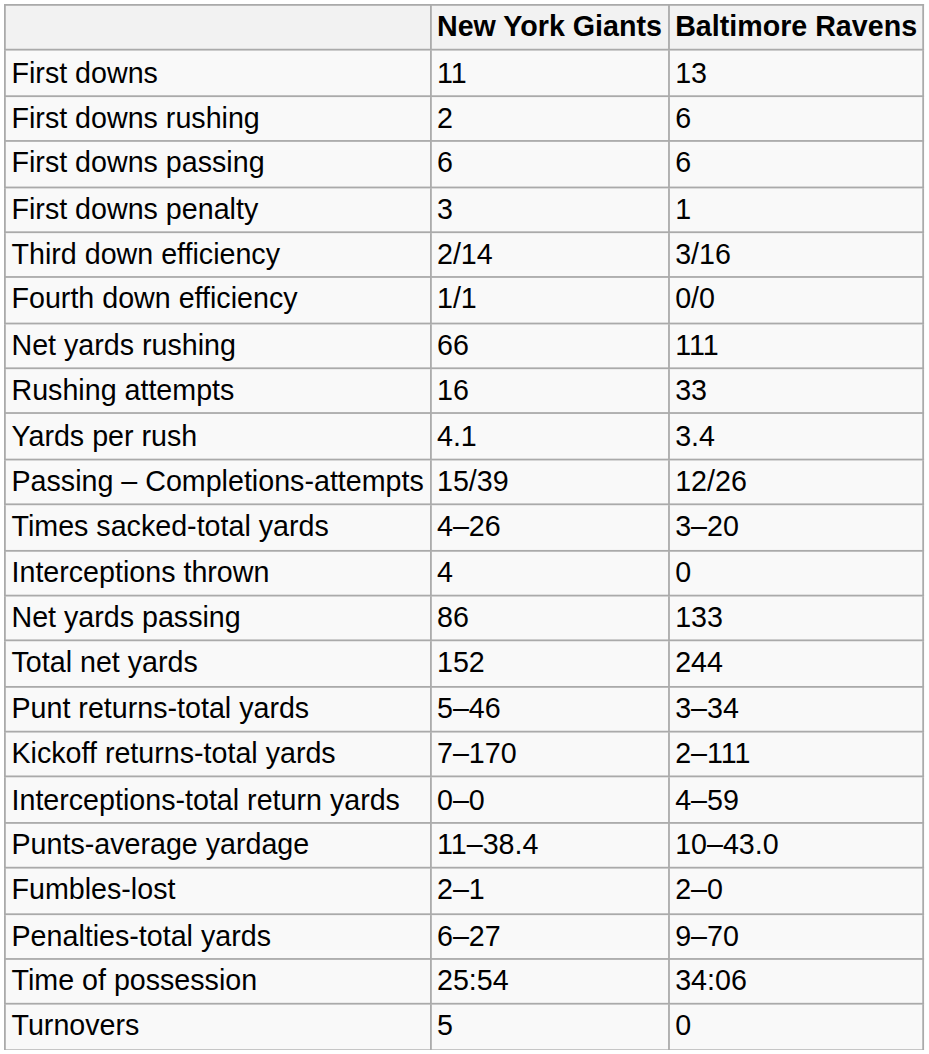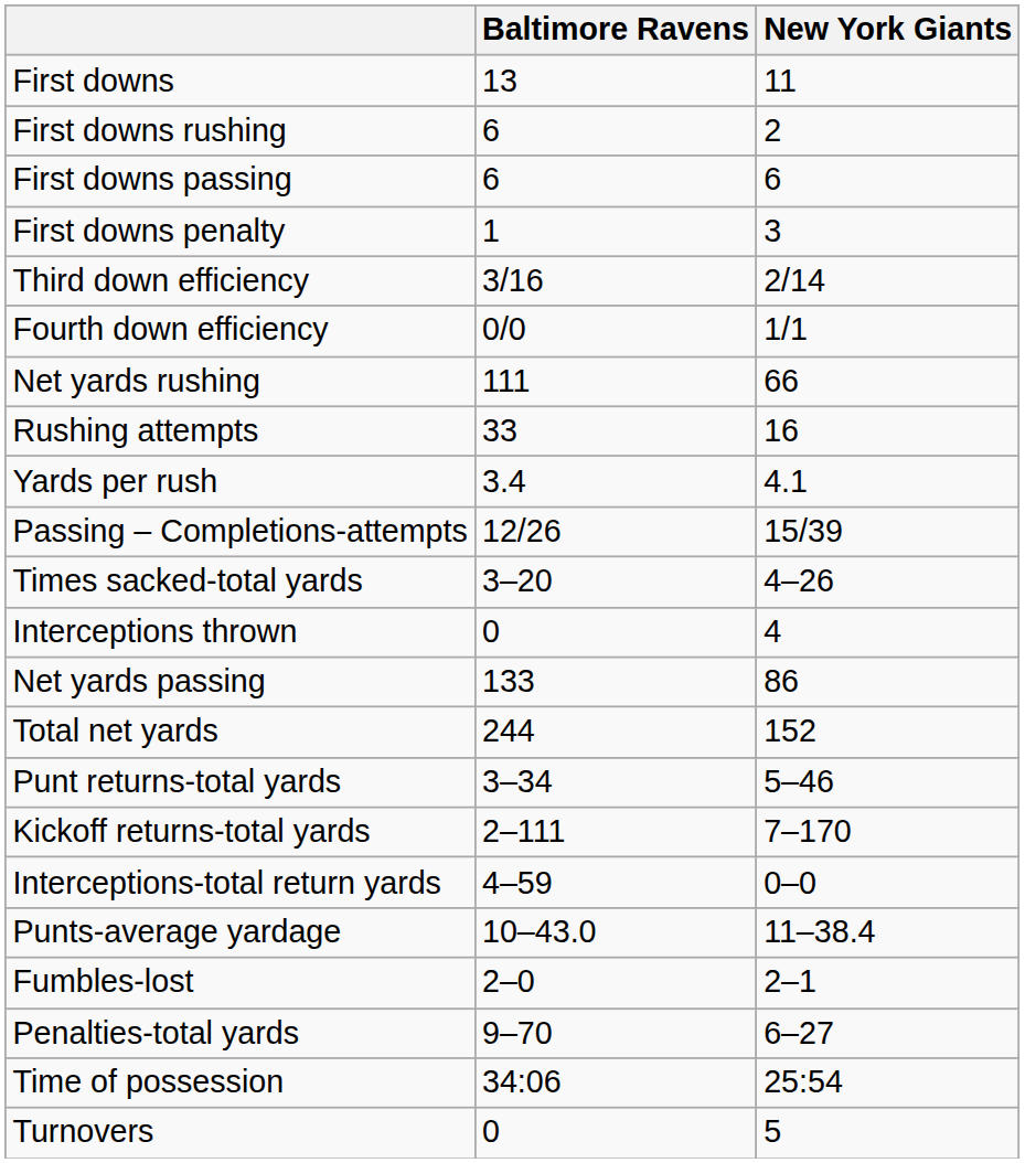columns swapped: Baltimore Ravens <-> New York Giants
